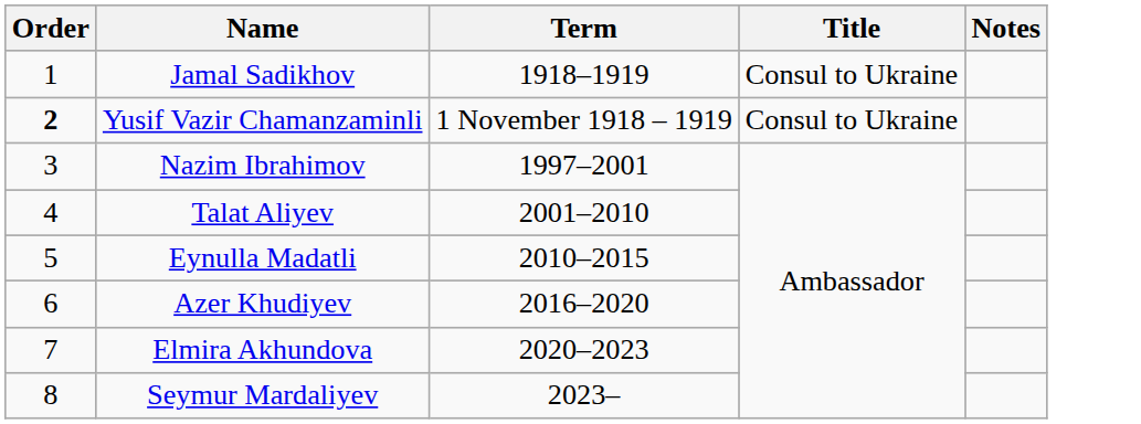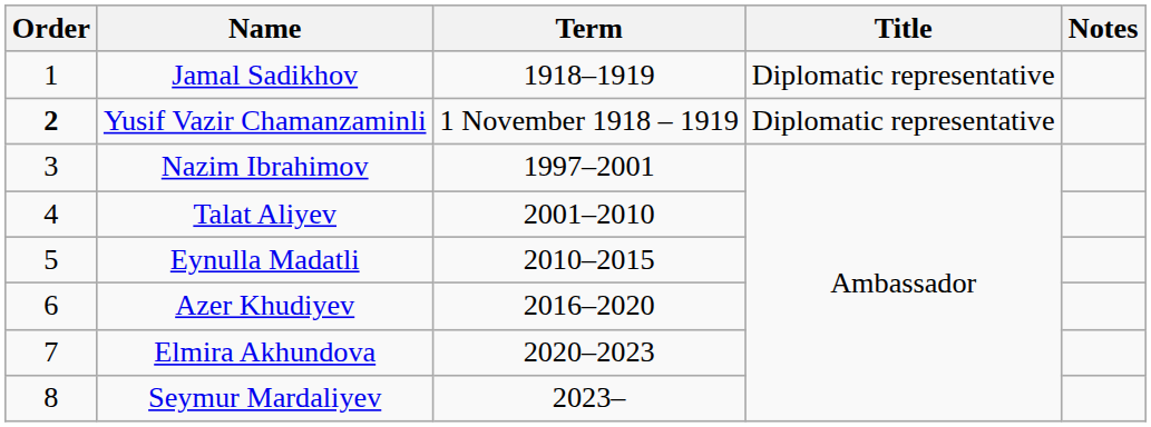Jamal Sadikhov | Title: Consul to Ukraine -> Diplomatic representative
Yusif Vazir Chamanzaminli | Title: Consul to Ukraine -> Diplomatic representative
